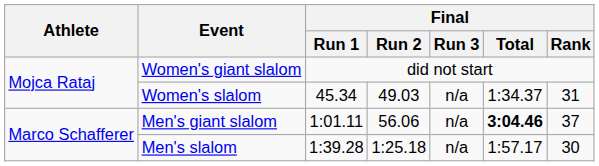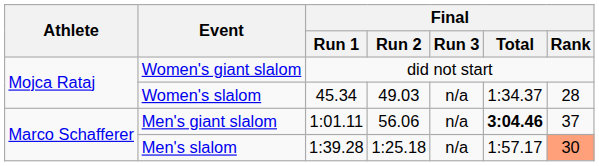Women's slalom | Final / Rank: 31 -> 28
Men's slalom | Final / Rank: no background -> lightsalmon background
